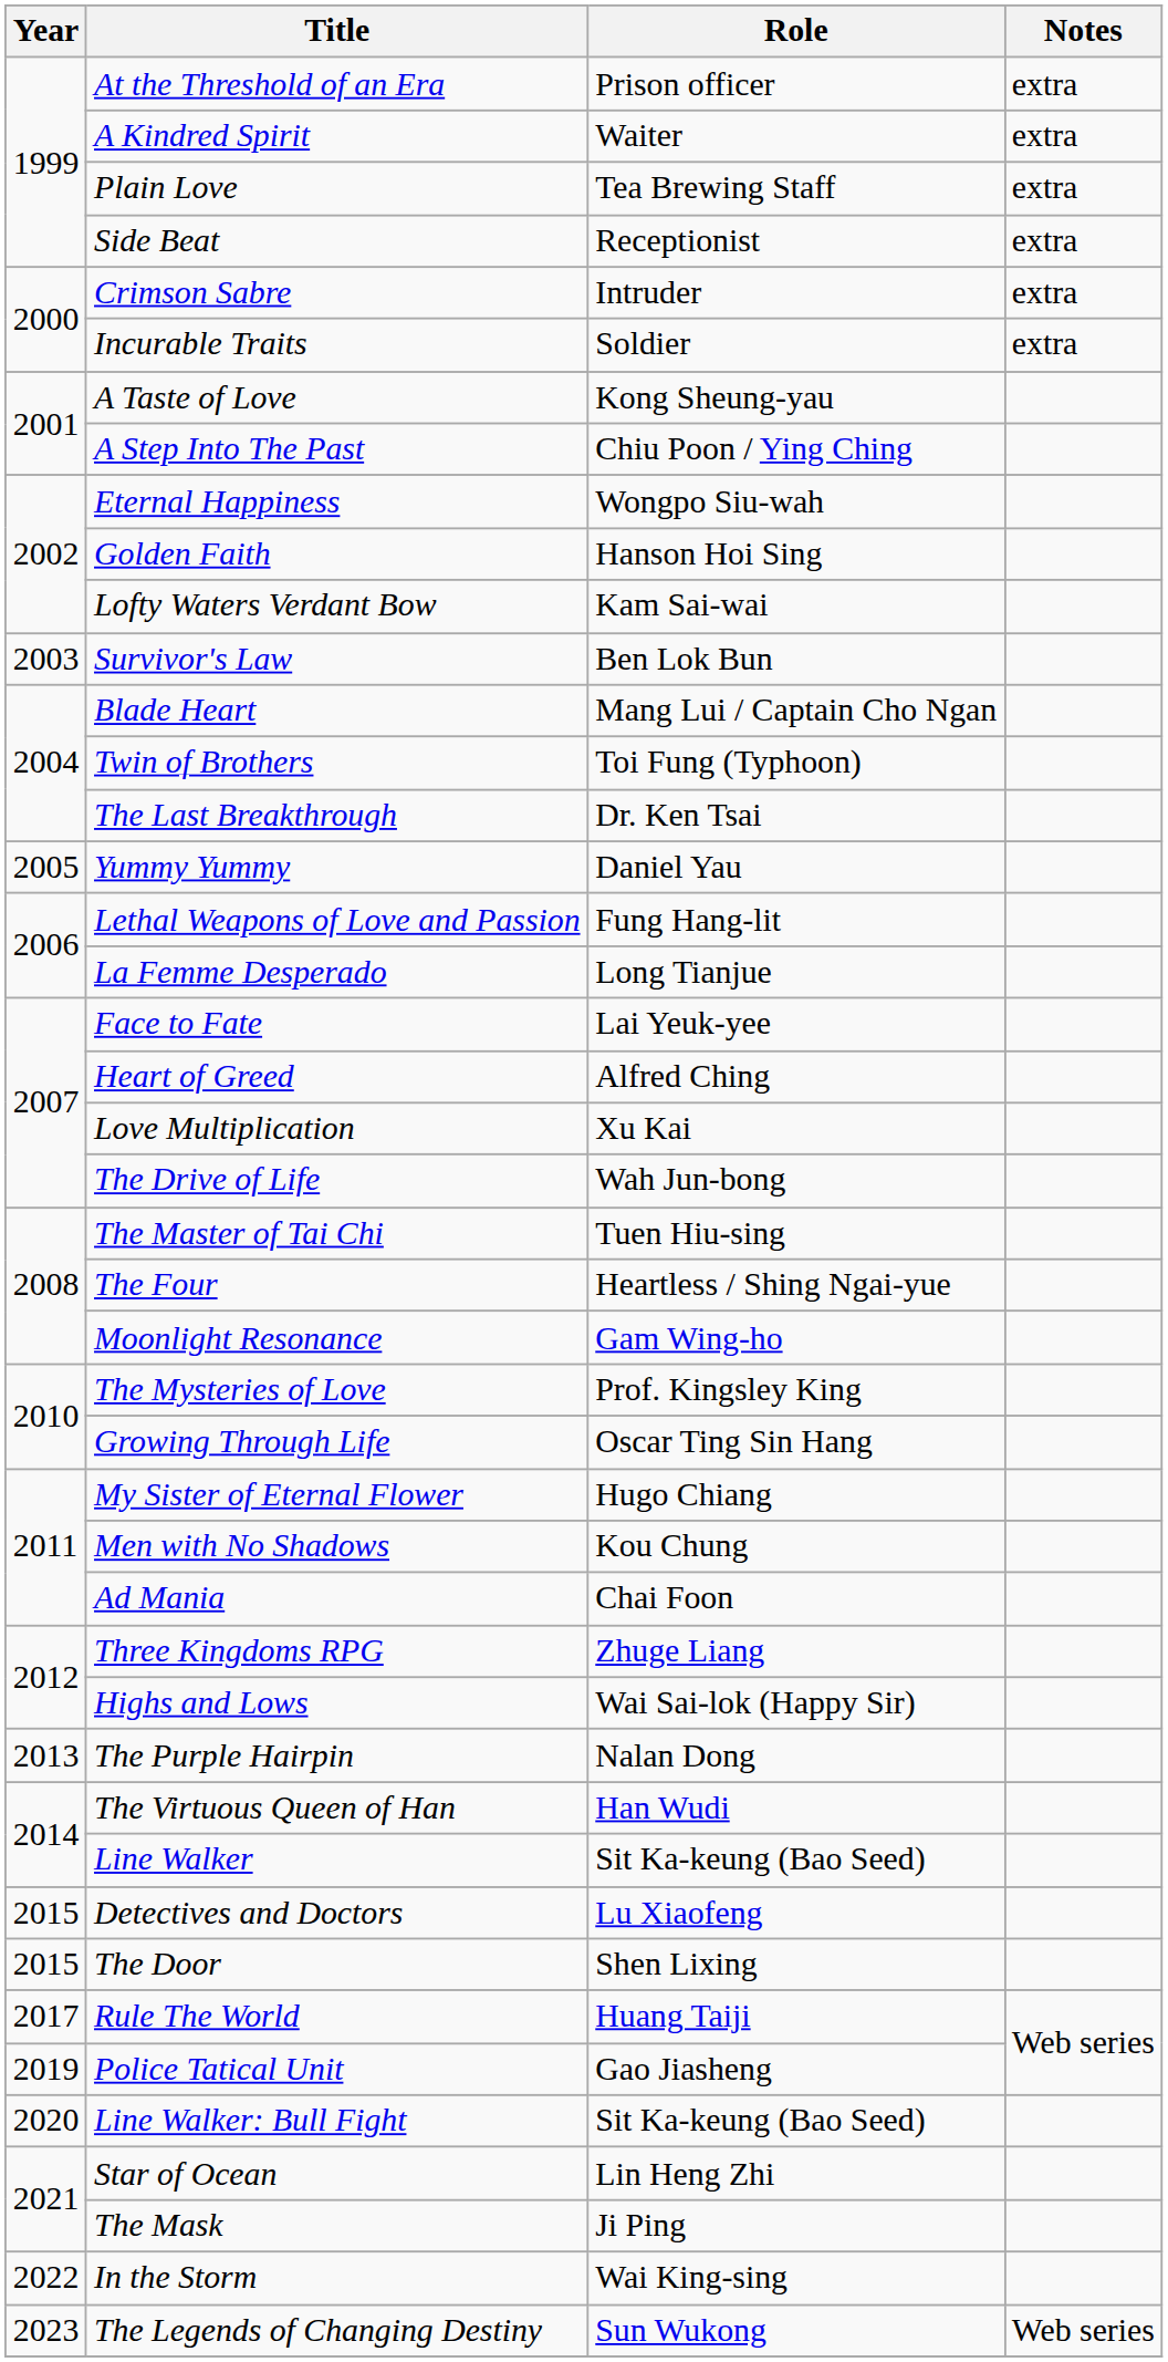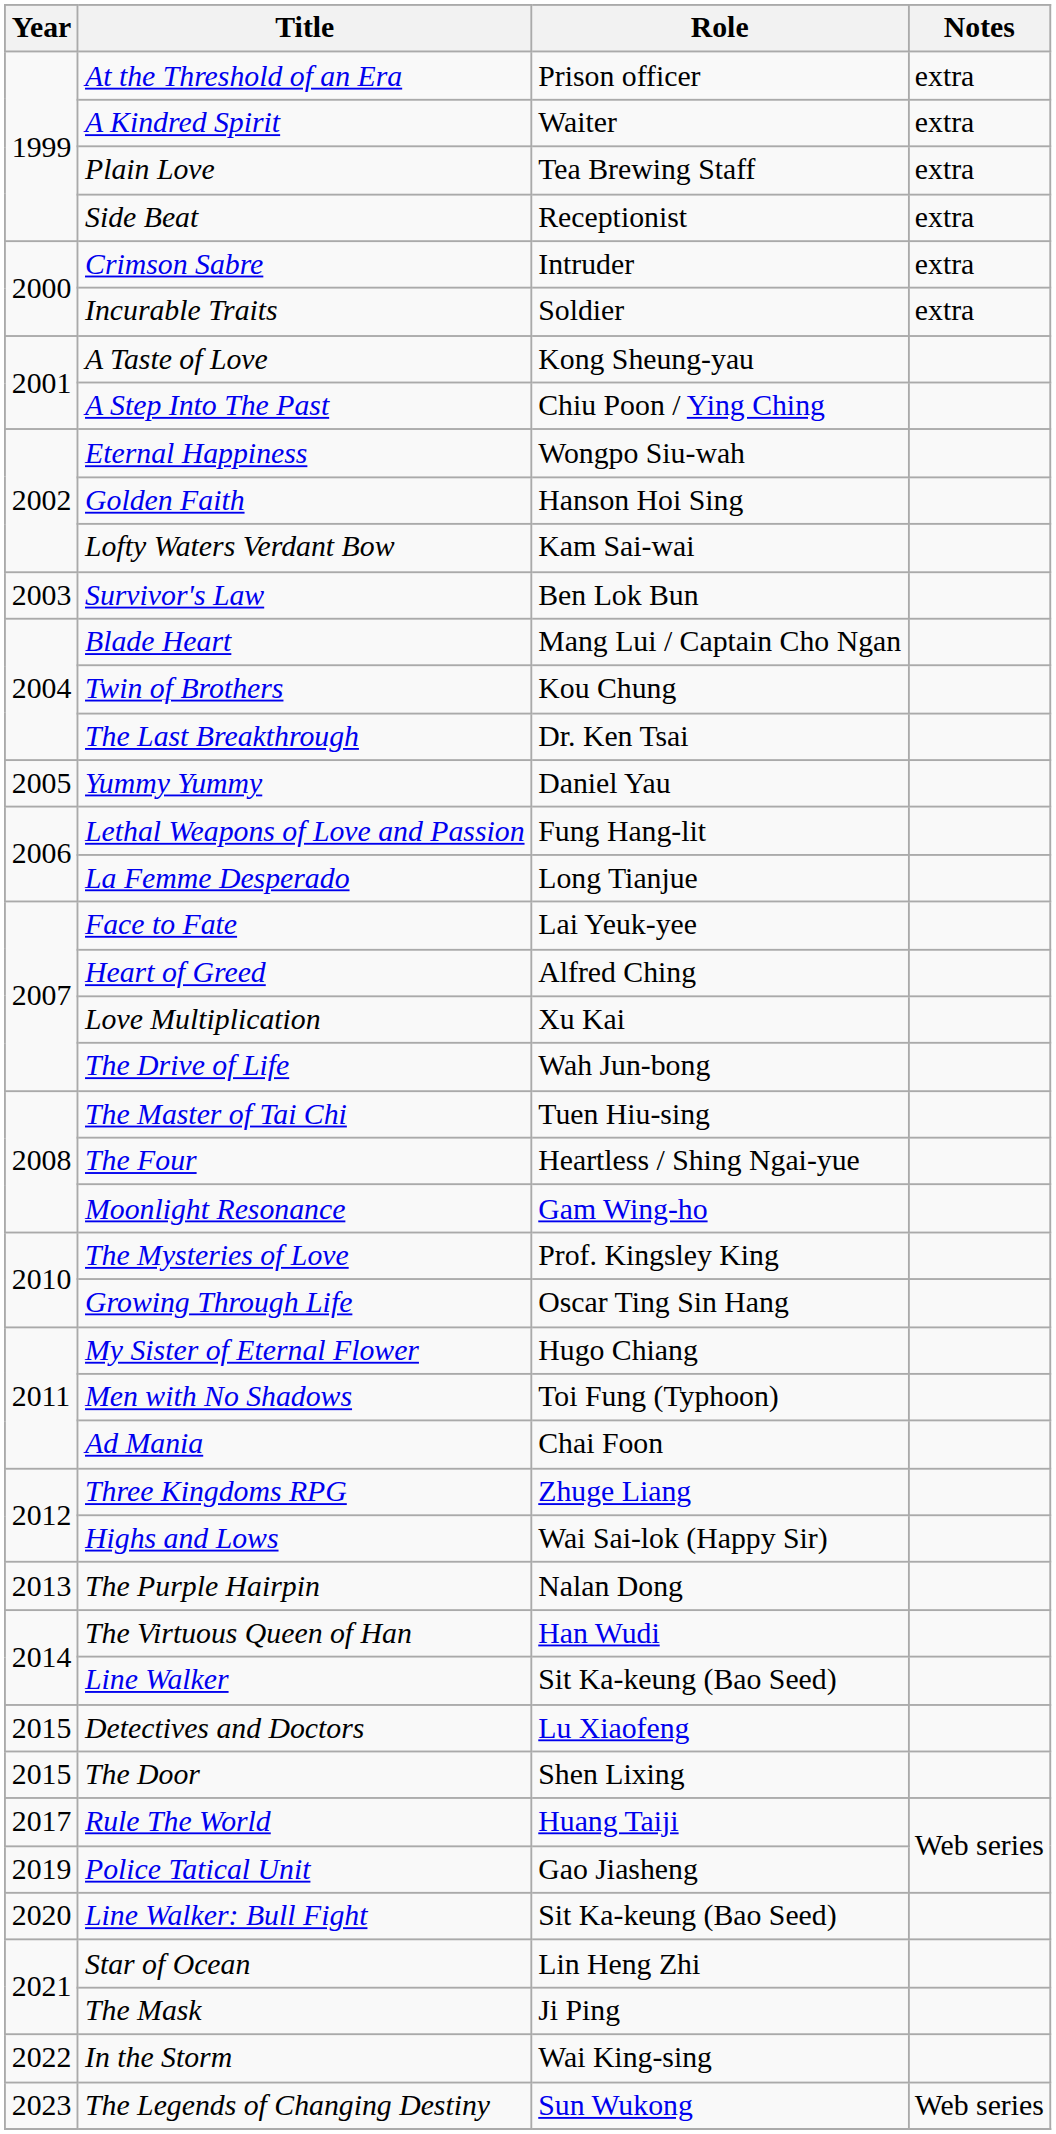Twin of Brothers | Role: Toi Fung (Typhoon) -> Kou Chung
Men with No Shadows | Role: Kou Chung -> Toi Fung (Typhoon)
